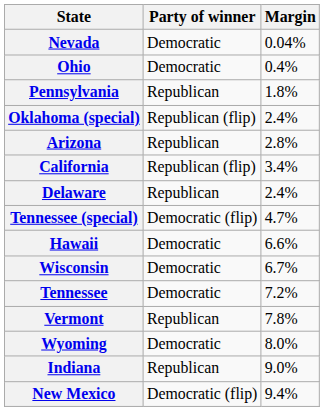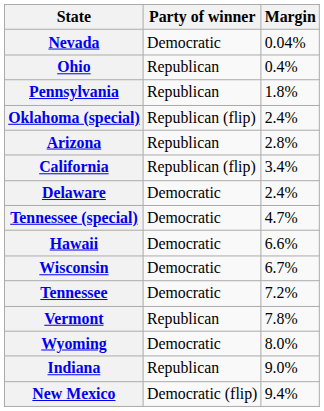Ohio | Party of winner: Democratic -> Republican
Delaware | Party of winner: Republican -> Democratic
Tennessee (special) | Party of winner: Democratic (flip) -> Democratic
